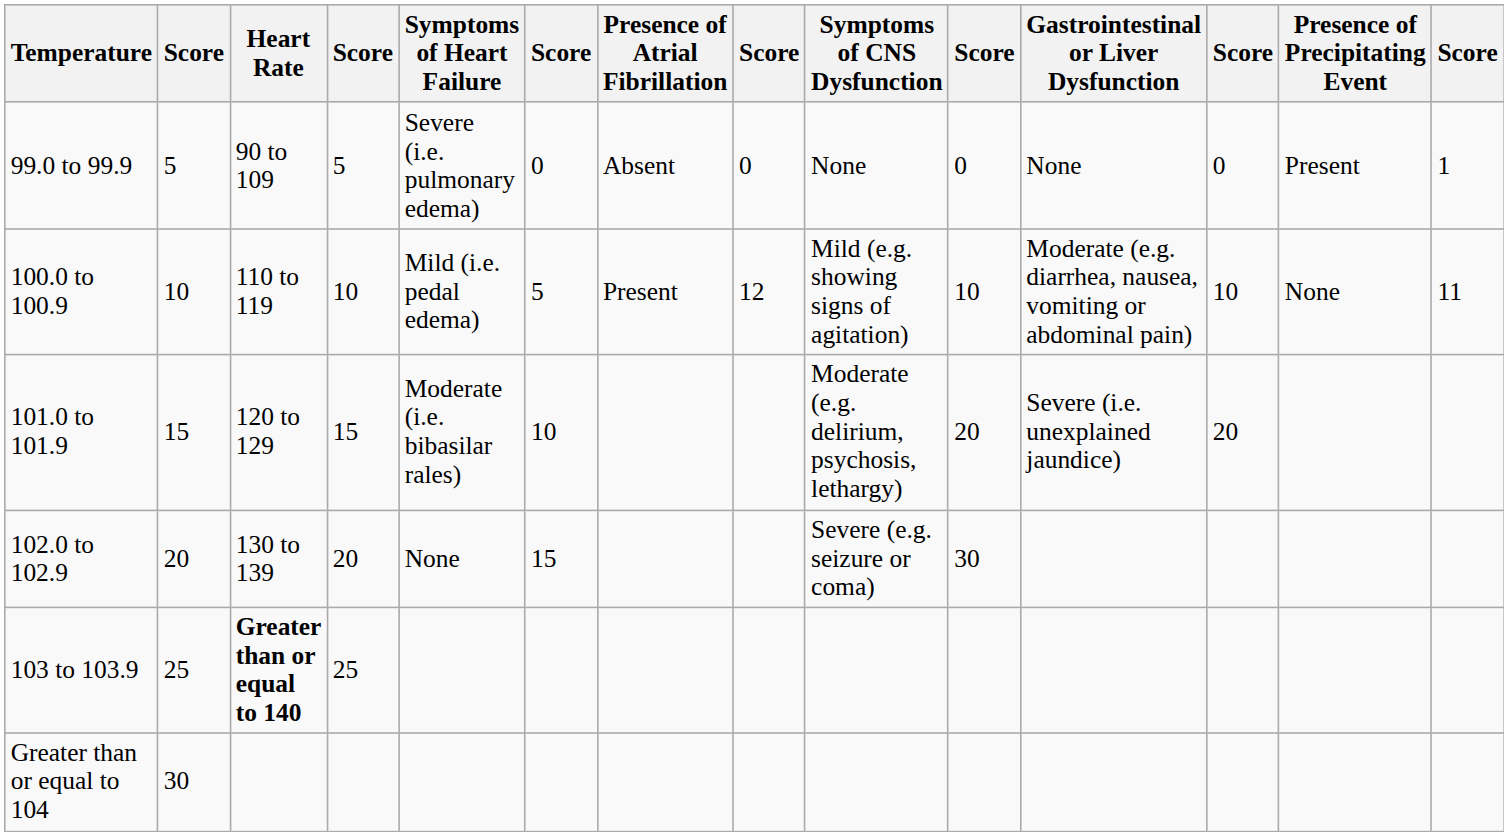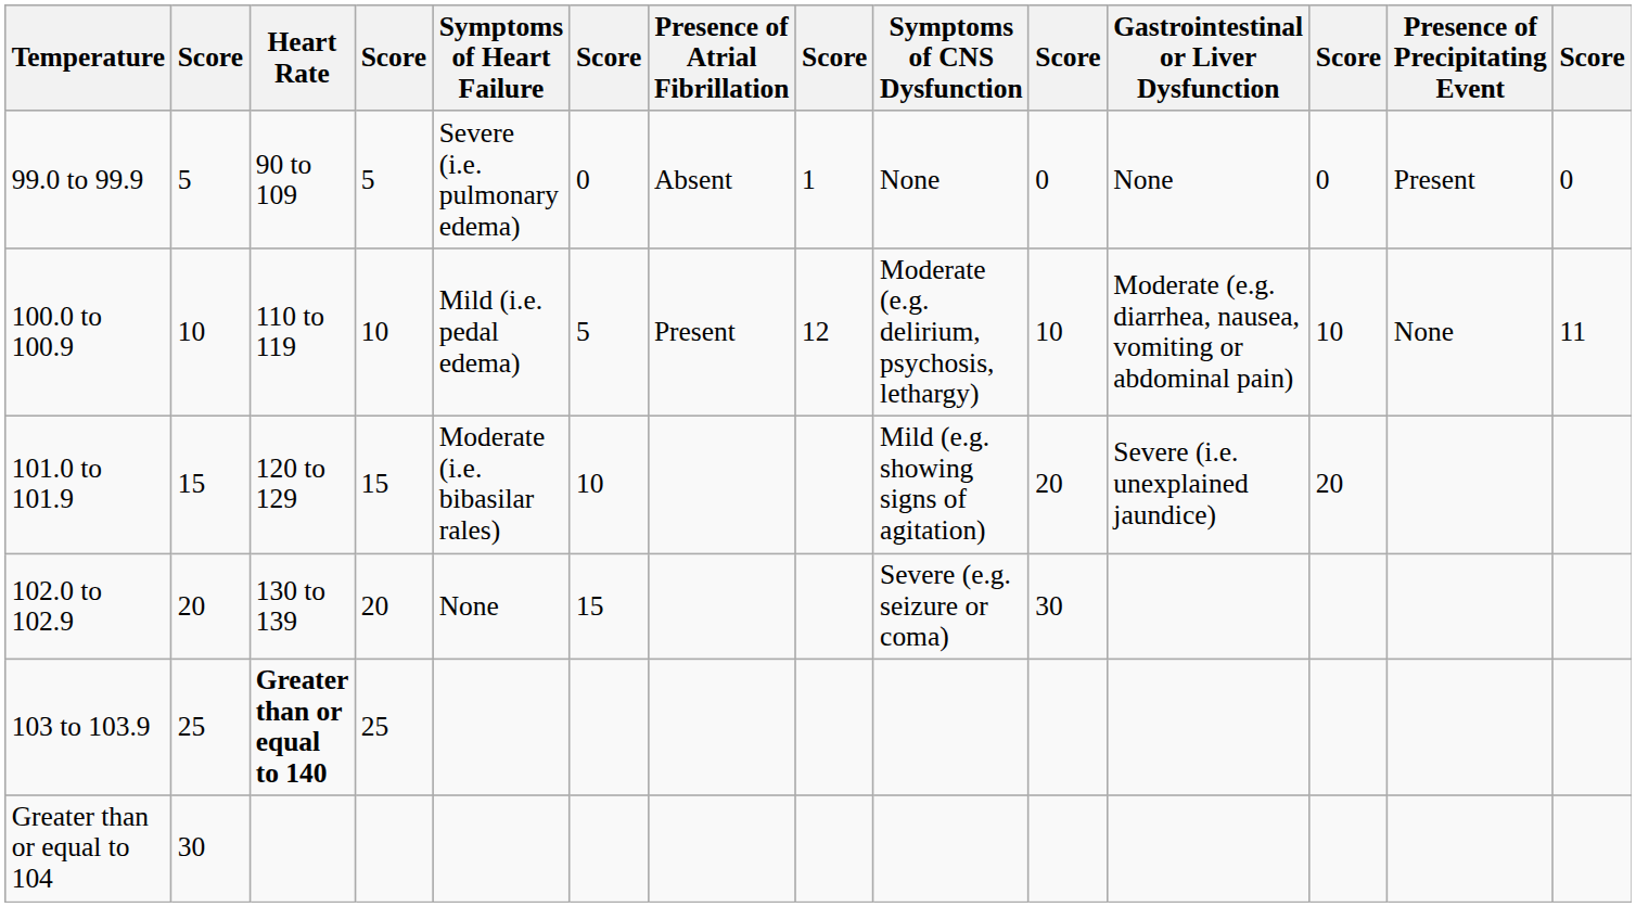99.0 to 99.9 | column 8: 0 -> 1
99.0 to 99.9 | column 14: 1 -> 0
100.0 to 100.9 | Symptoms of CNS Dysfunction: Mild (e.g. showing signs of agitation) -> Moderate (e.g. delirium, psychosis, lethargy)
101.0 to 101.9 | Symptoms of CNS Dysfunction: Moderate (e.g. delirium, psychosis, lethargy) -> Mild (e.g. showing signs of agitation)
